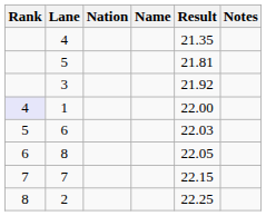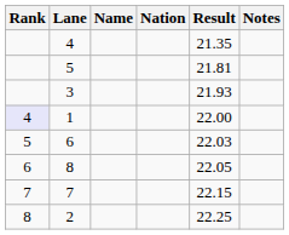columns swapped: Name <-> Nation
3 | Result: 21.92 -> 21.93
